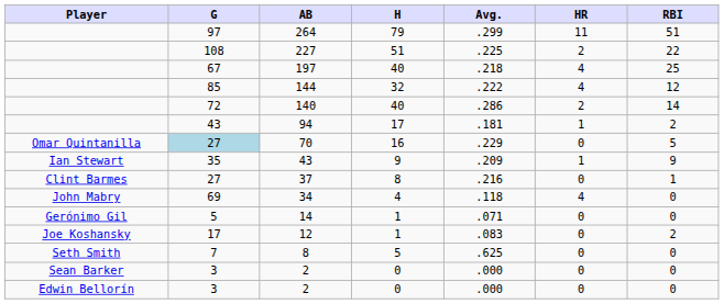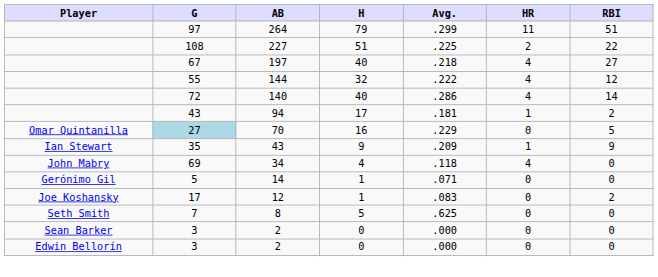197 | RBI: 25 -> 27
144 | G: 85 -> 55
140 | HR: 2 -> 4
- row: Clint Barmes | 27 | 37 | 8 | .216 | 0 | 1
